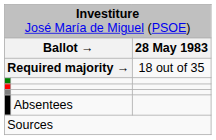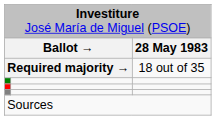- row: Absentees
